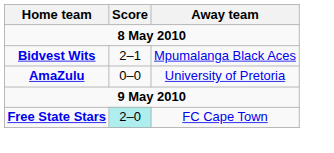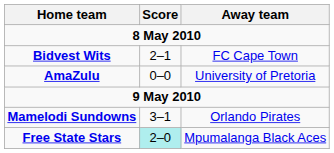Bidvest Wits | Away team: Mpumalanga Black Aces -> FC Cape Town
+ row: Mamelodi Sundowns | 3–1 | Orlando Pirates
Free State Stars | Away team: FC Cape Town -> Mpumalanga Black Aces
